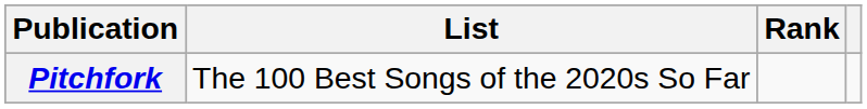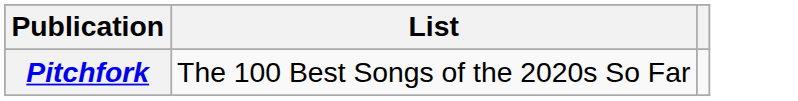- column: Rank
